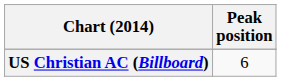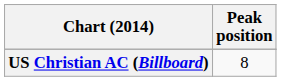US Christian AC (Billboard) | Peak position: 6 -> 8
